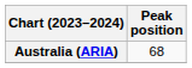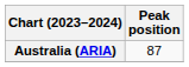Australia (ARIA) | Peak position: 68 -> 87
